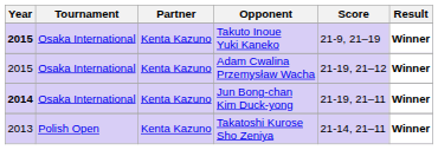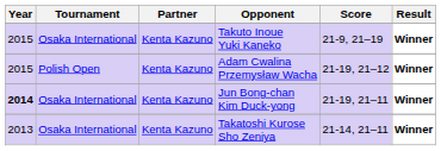Takuto Inoue Yuki Kaneko | Year: bold -> normal
Adam Cwalina Przemysław Wacha | Tournament: Osaka International -> Polish Open
Takatoshi Kurose Sho Zeniya | Tournament: Polish Open -> Osaka International
